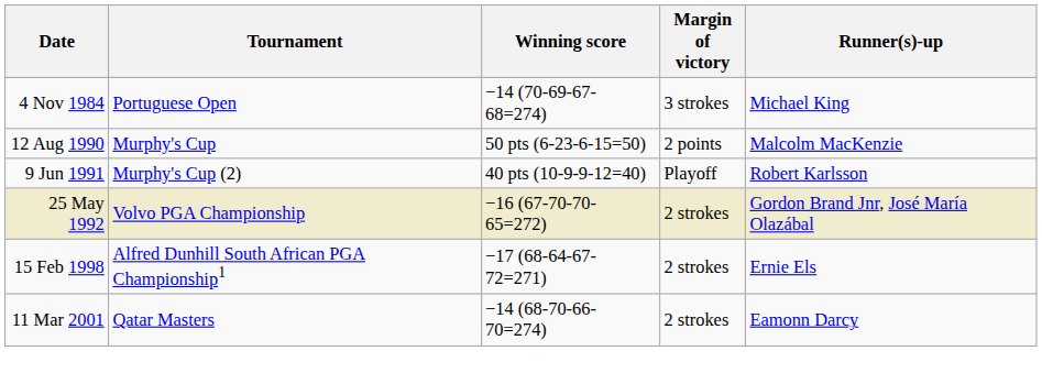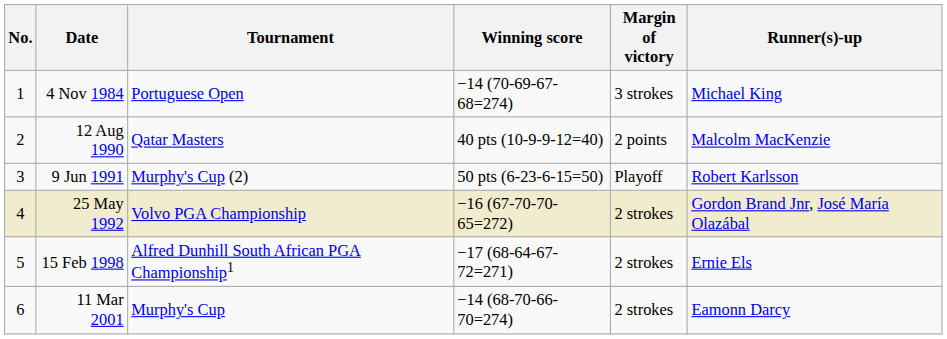+ column: No. | 1 | 2 | 3 | 4 | 5 | 6
12 Aug 1990 | Tournament: Murphy's Cup -> Qatar Masters
12 Aug 1990 | Winning score: 50 pts (6-23-6-15=50) -> 40 pts (10-9-9-12=40)
9 Jun 1991 | Winning score: 40 pts (10-9-9-12=40) -> 50 pts (6-23-6-15=50)
11 Mar 2001 | Tournament: Qatar Masters -> Murphy's Cup
